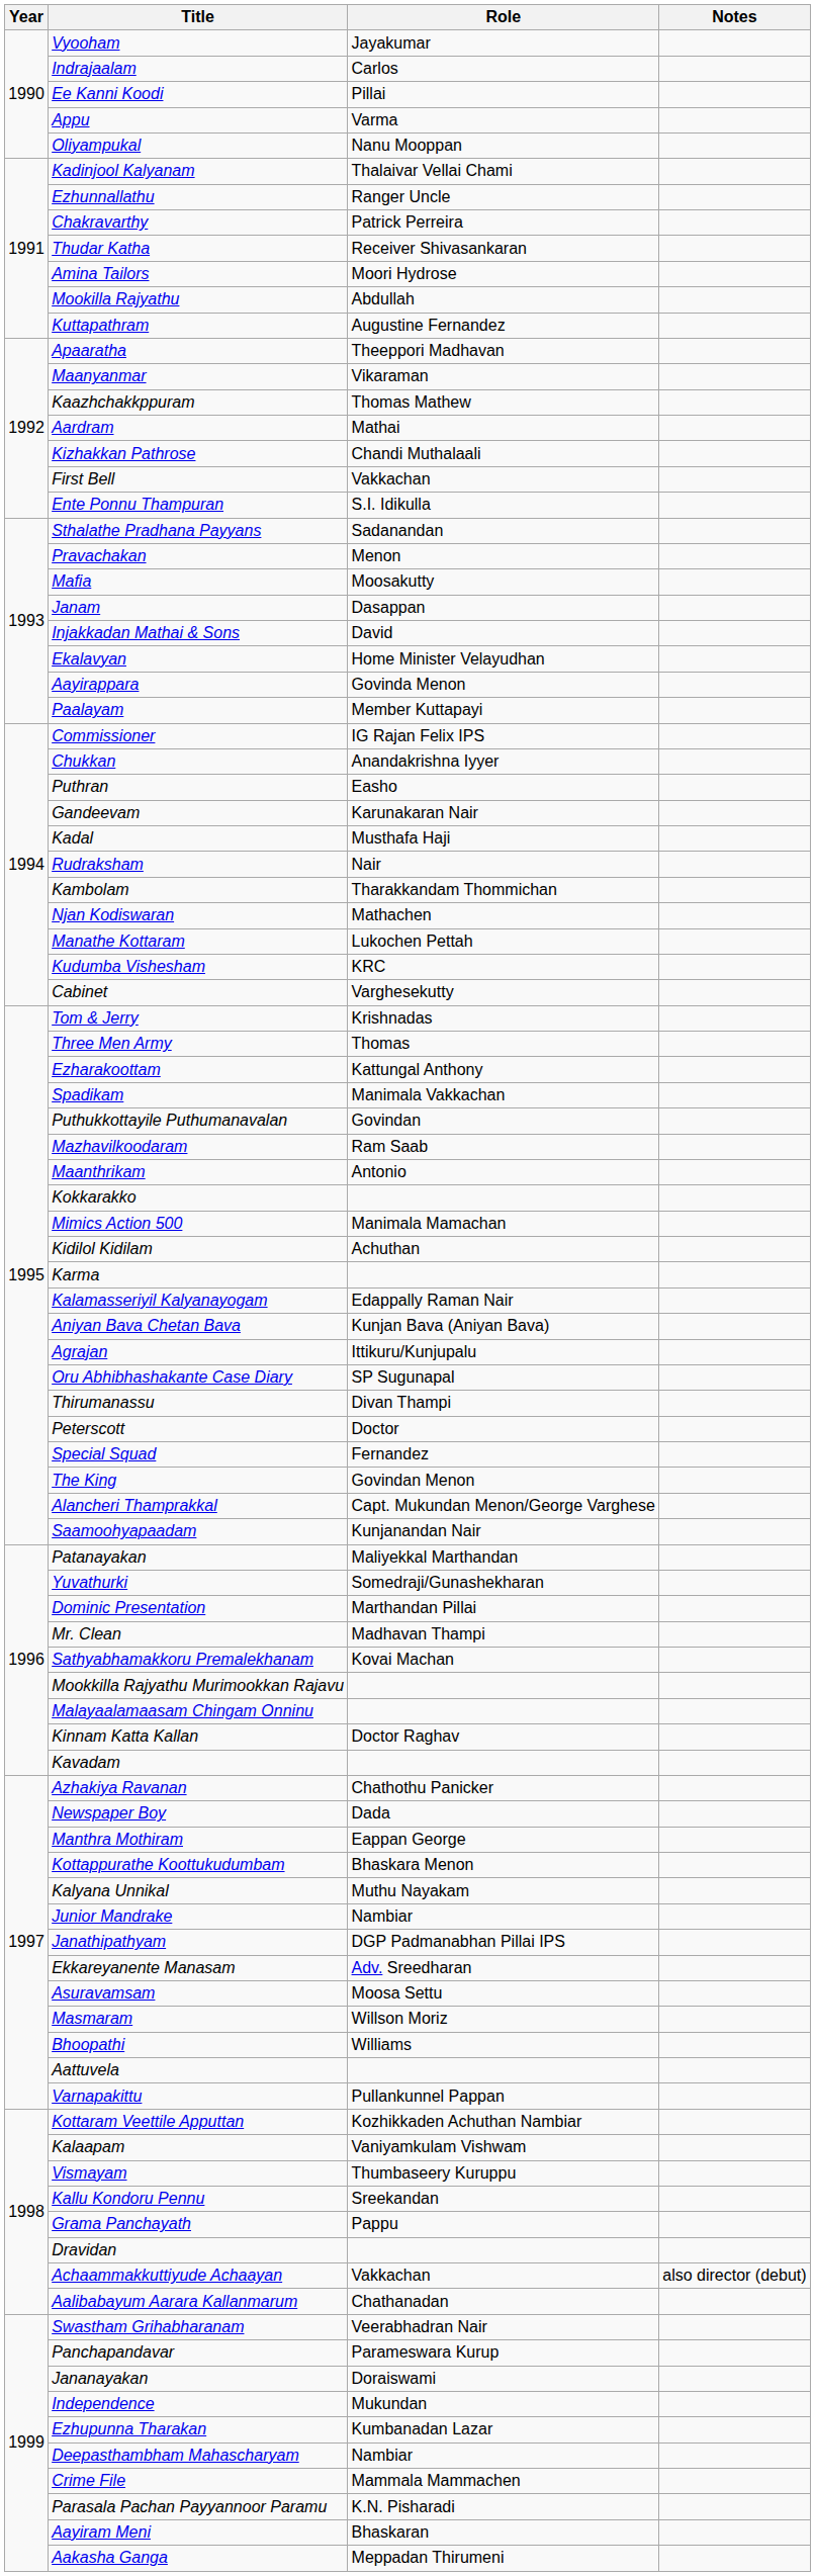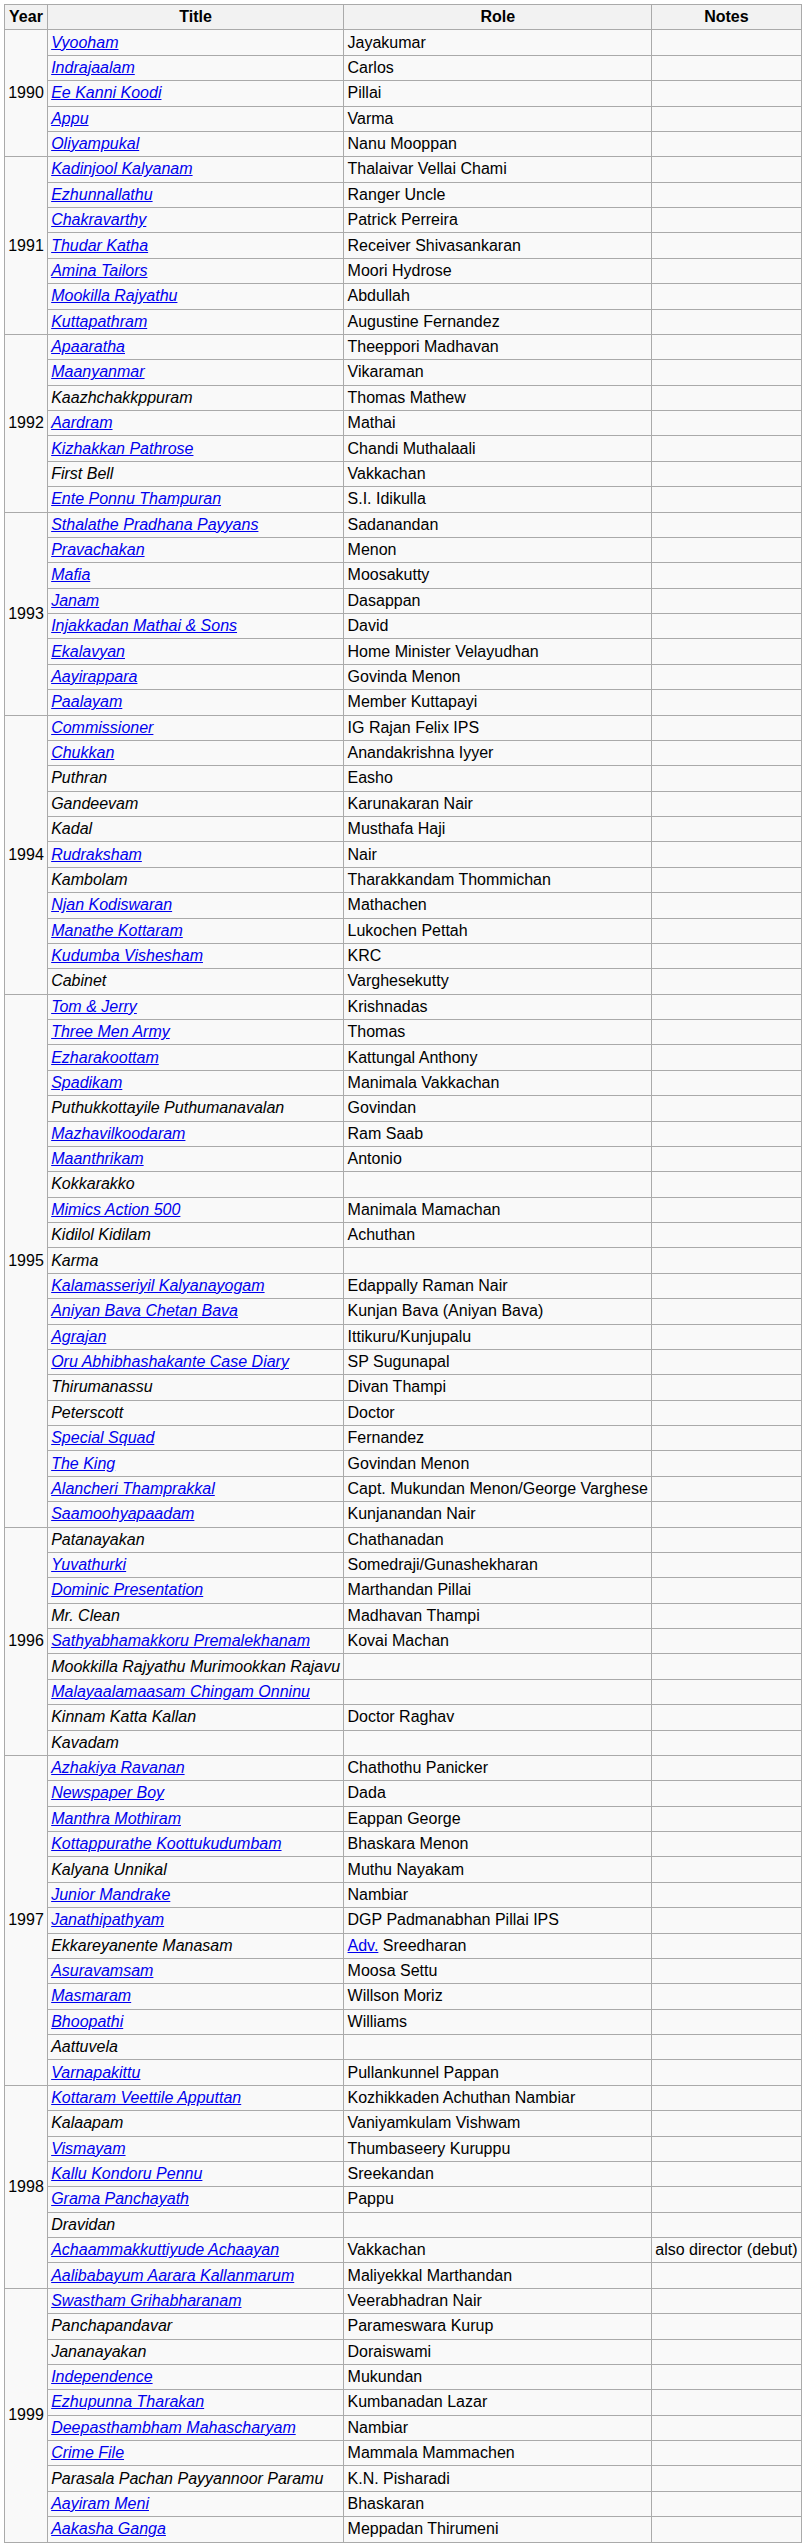Patanayakan | Role: Maliyekkal Marthandan -> Chathanadan
Aalibabayum Aarara Kallanmarum | Role: Chathanadan -> Maliyekkal Marthandan
